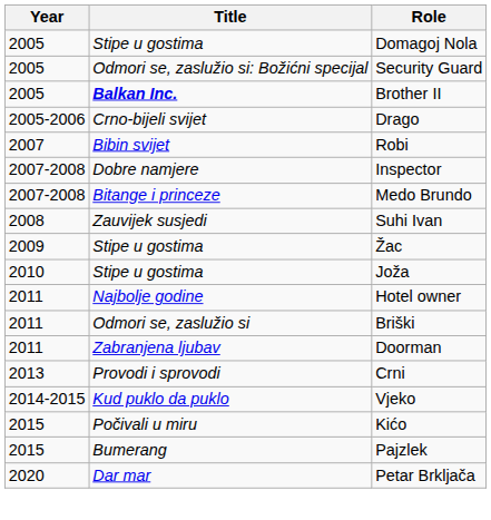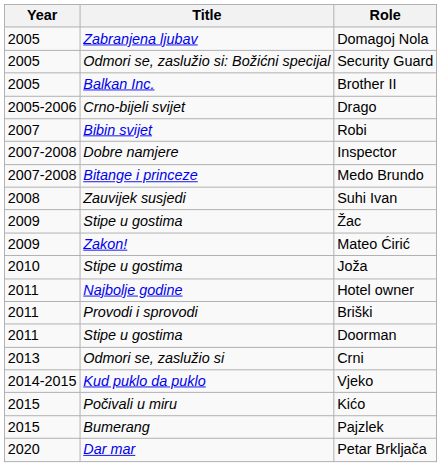Domagoj Nola | Title: Stipe u gostima -> Zabranjena ljubav
Brother II | Title: bold -> normal
+ row: 2009 | Zakon! | Mateo Ćirić
Briški | Title: Odmori se, zaslužio si -> Provodi i sprovodi
Doorman | Title: Zabranjena ljubav -> Stipe u gostima
Crni | Title: Provodi i sprovodi -> Odmori se, zaslužio si
